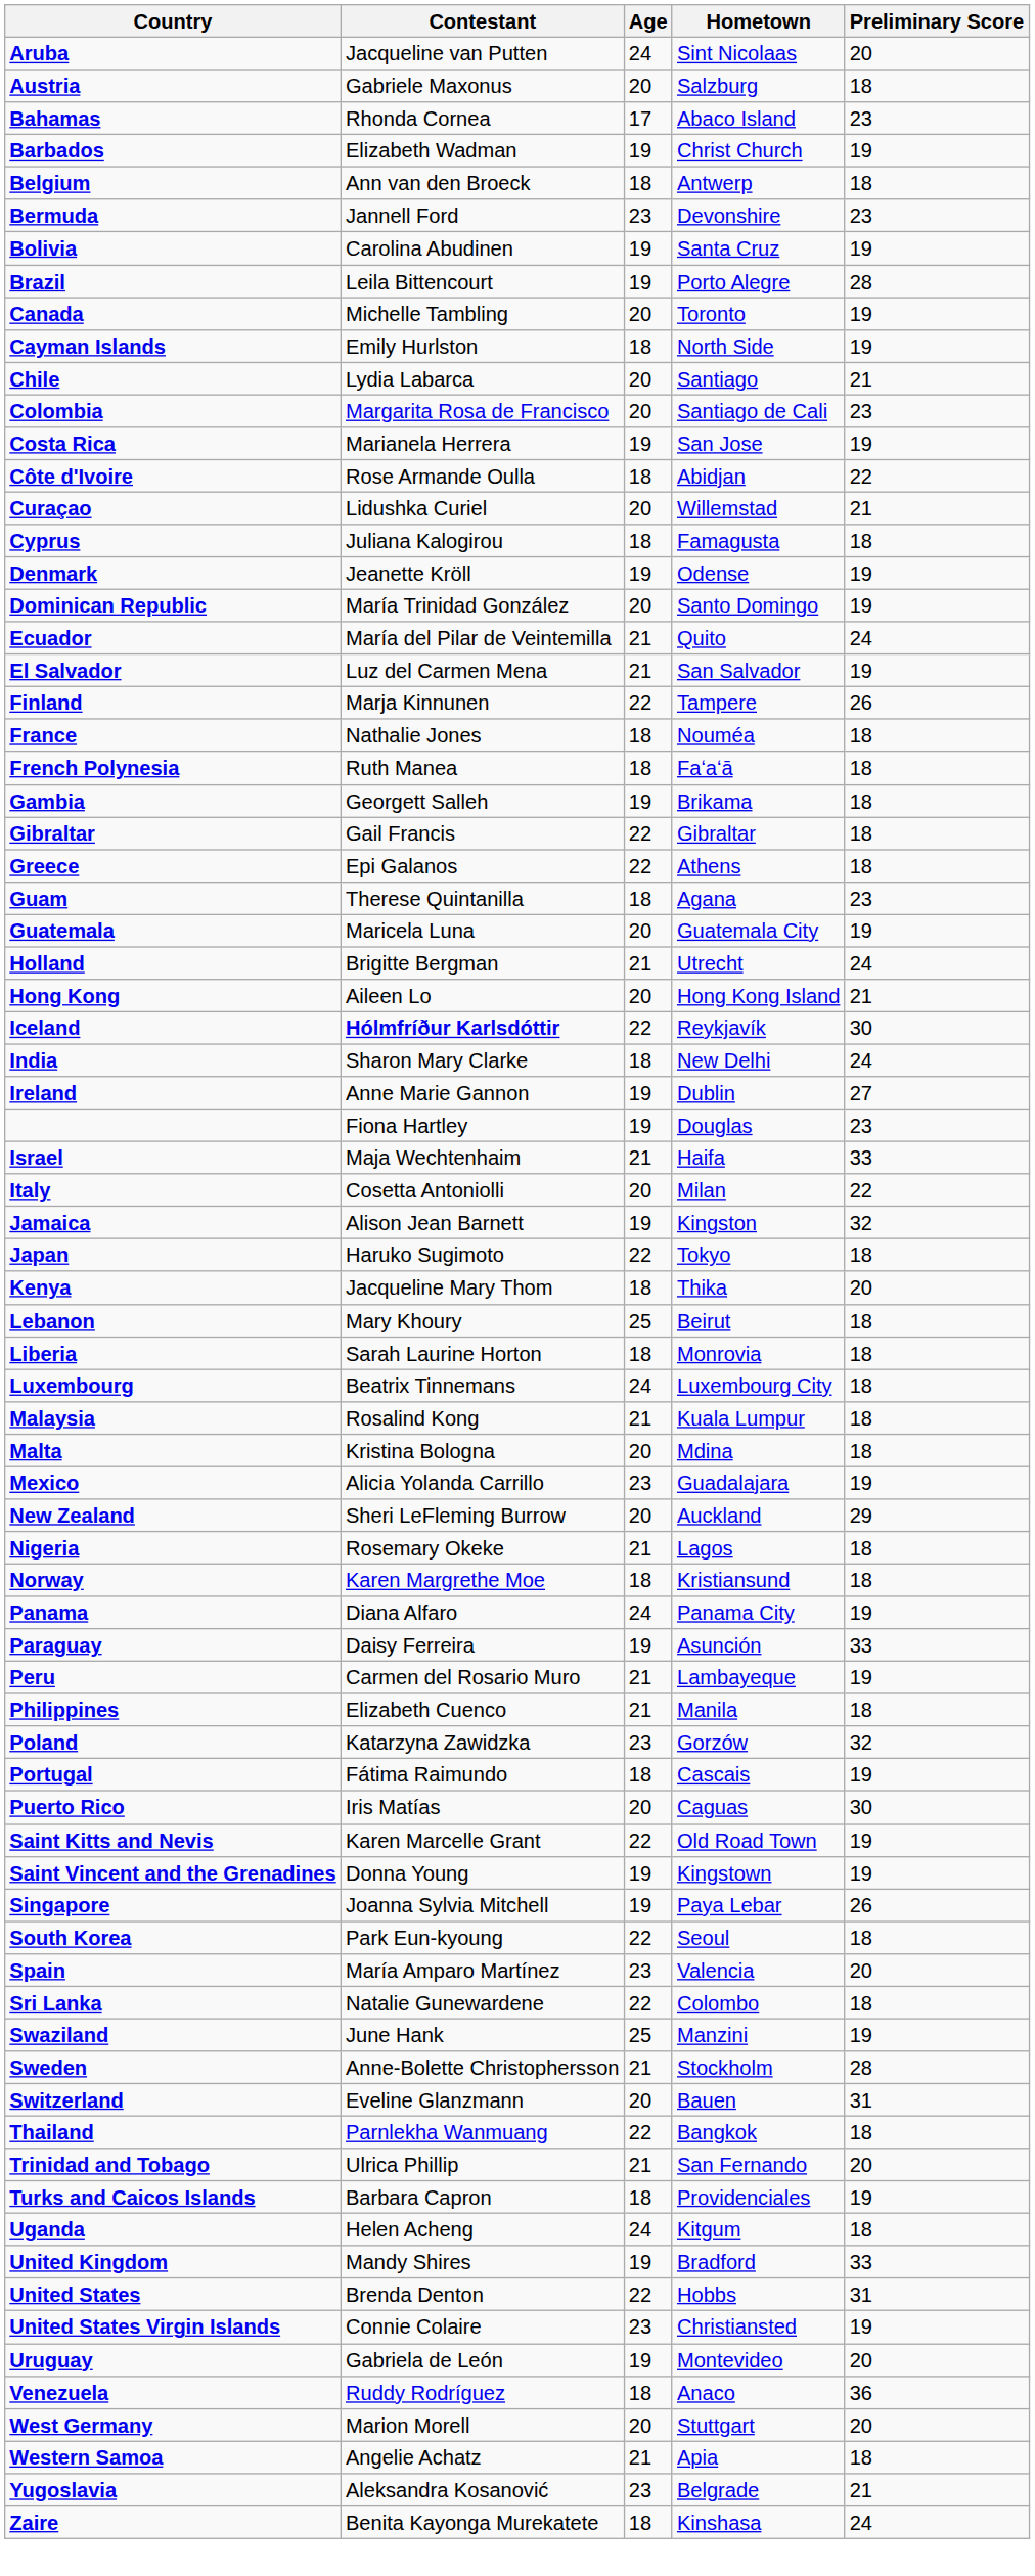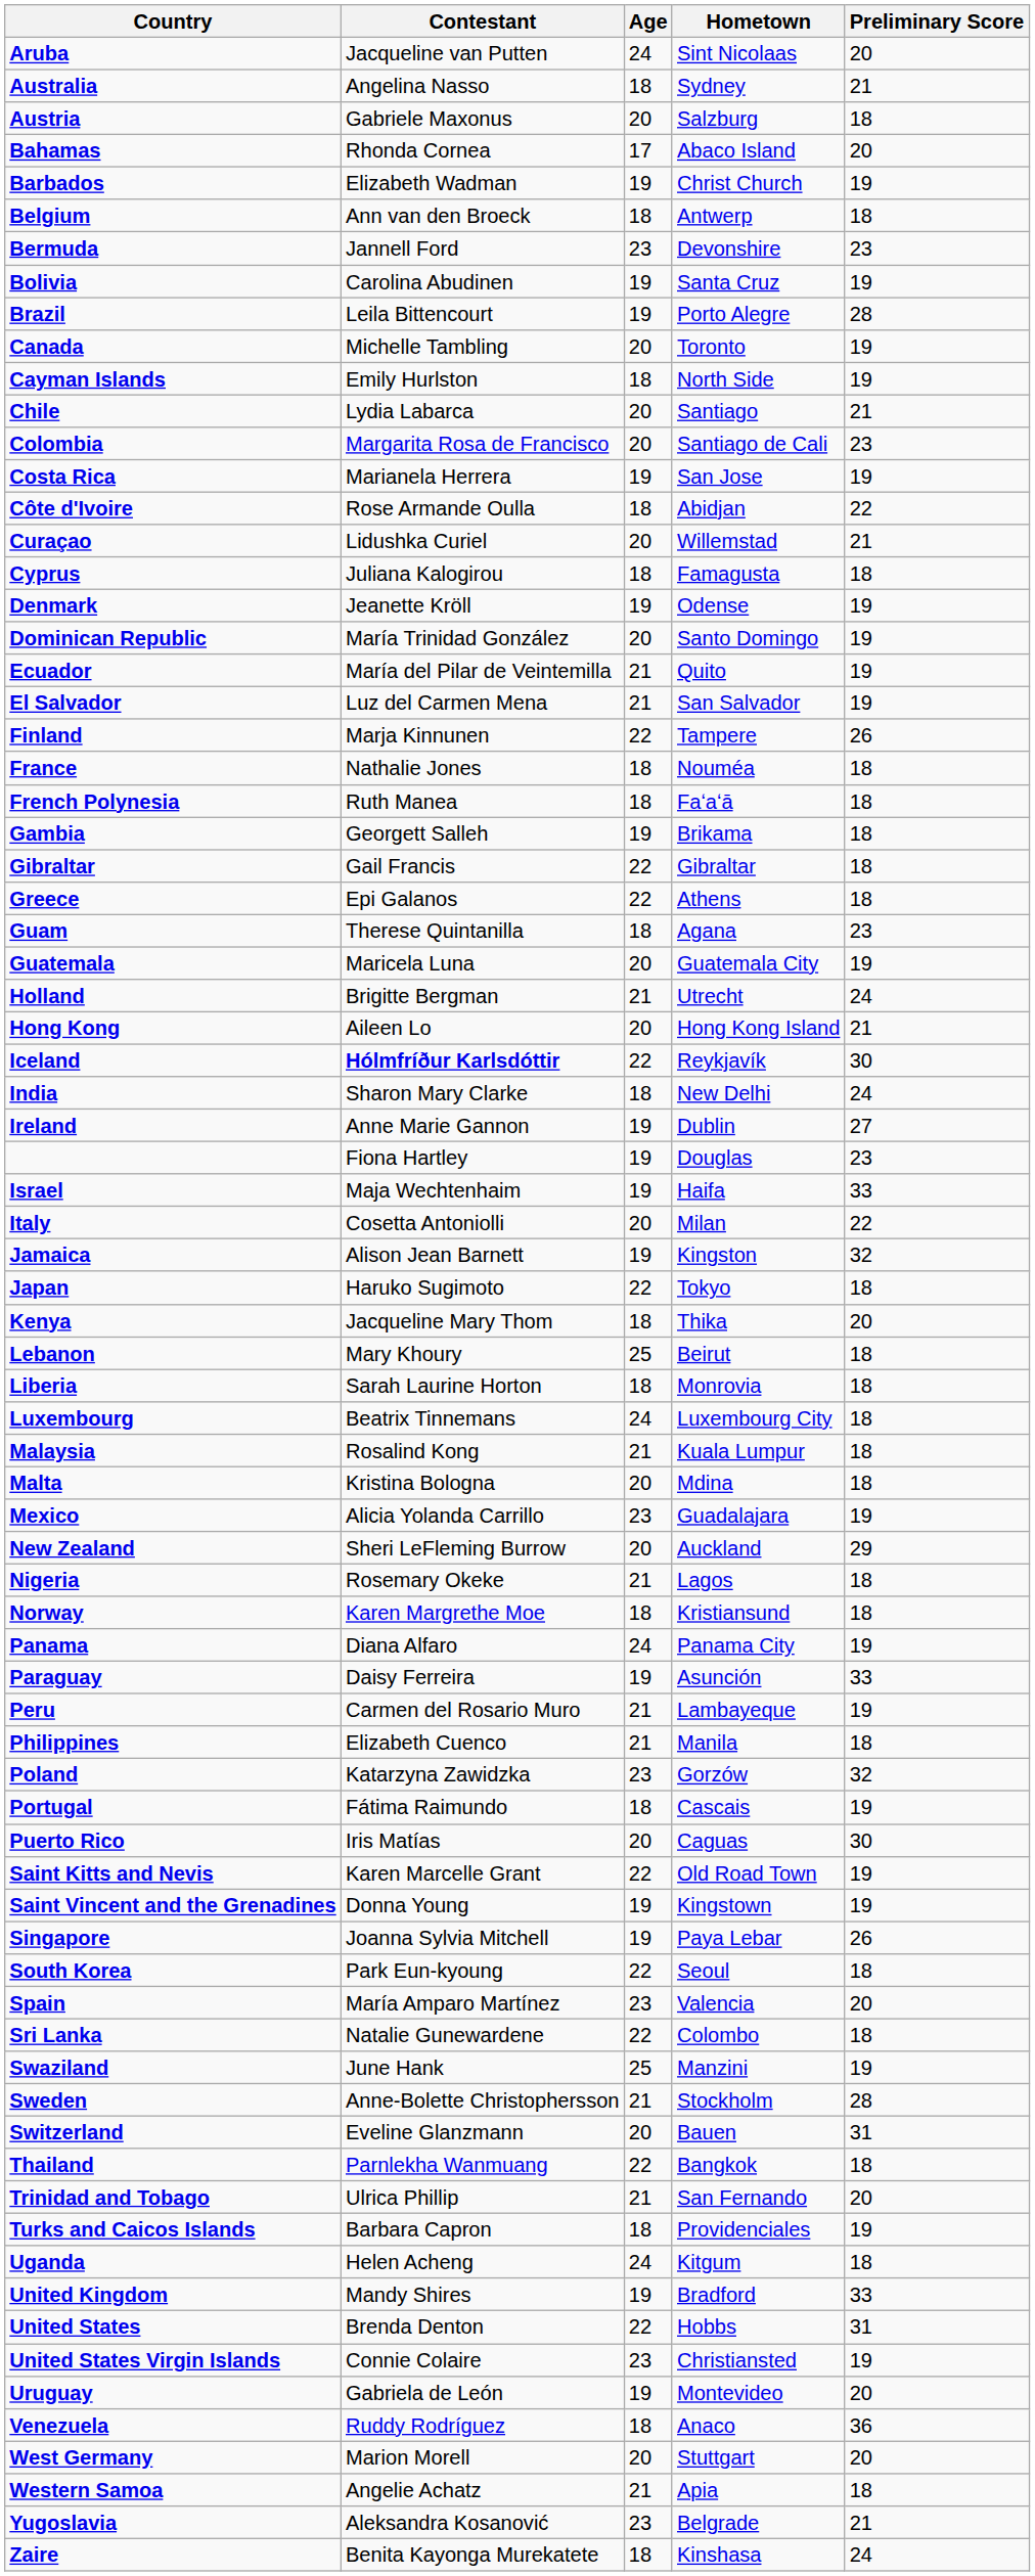+ row: Australia | Angelina Nasso | 18 | Sydney | 21
Bahamas | Preliminary Score: 23 -> 20
Ecuador | Preliminary Score: 24 -> 19
Israel | Age: 21 -> 19
